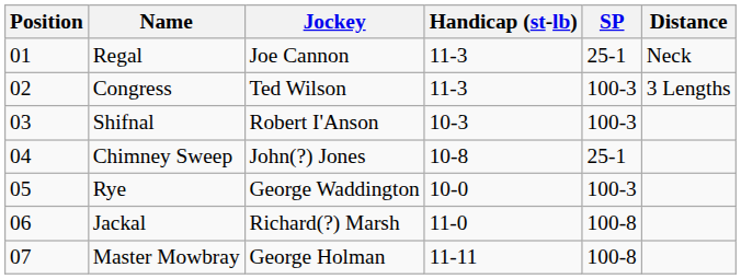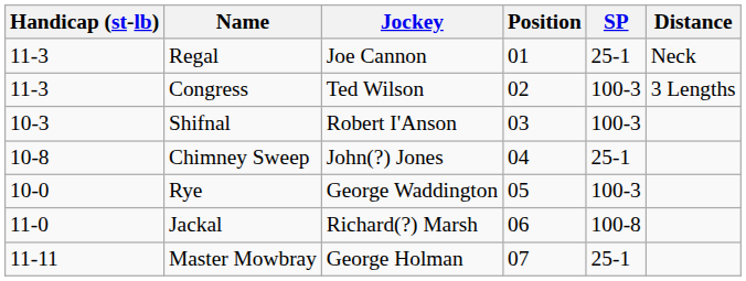columns swapped: Position <-> Handicap (st-lb)
Master Mowbray | SP: 100-8 -> 25-1
